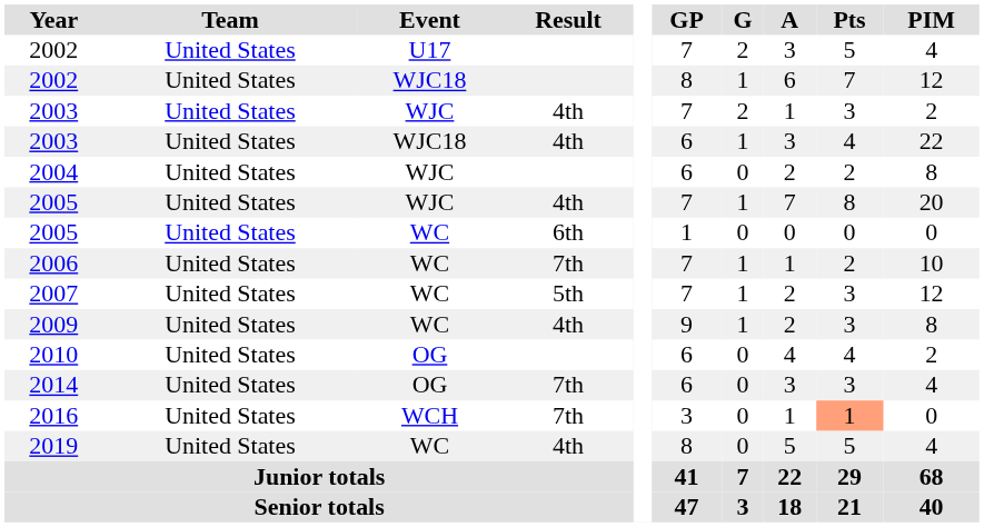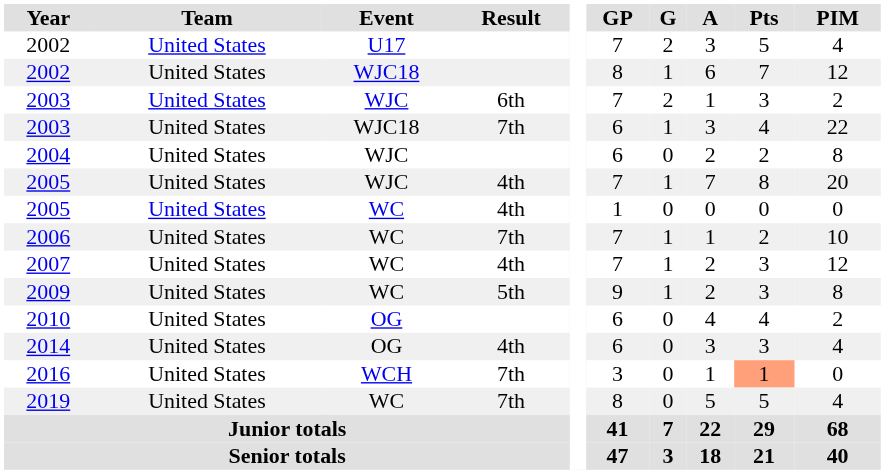2003 / WJC | Result: 4th -> 6th
2003 / WJC18 | Result: 4th -> 7th
2005 / WC | Result: 6th -> 4th
2007 | Result: 5th -> 4th
2009 | Result: 4th -> 5th
2014 | Result: 7th -> 4th
2019 | Result: 4th -> 7th
